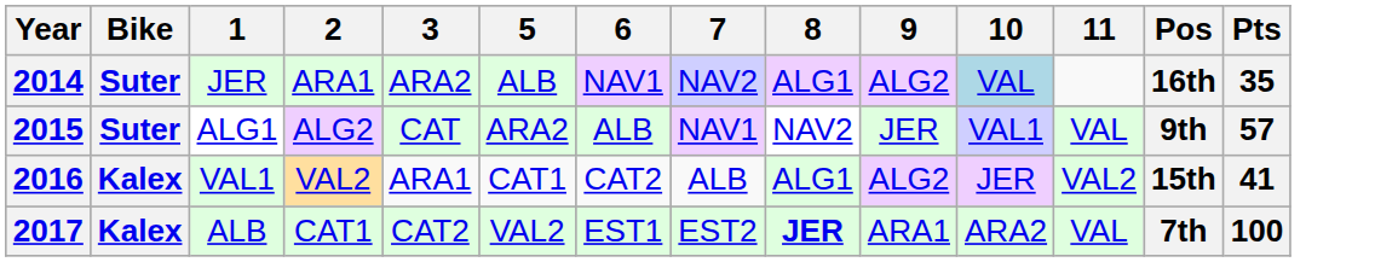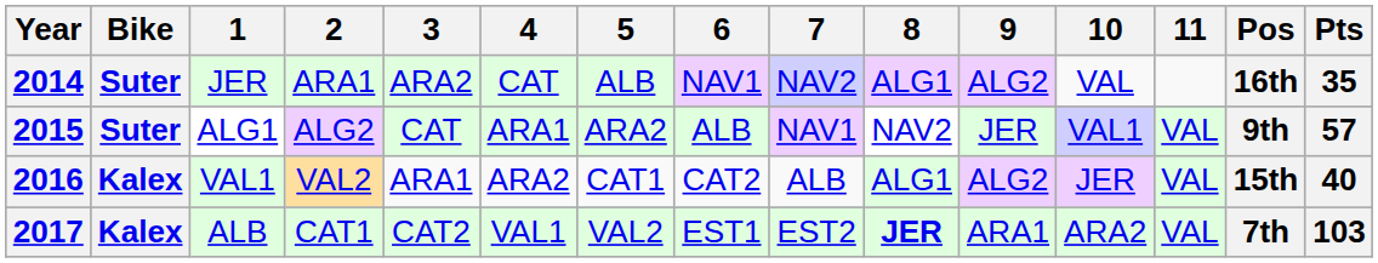+ column: 4 | CAT | ARA1 | ARA2 | VAL1
2014 | 10: lightblue background -> no background
2016 | 11: VAL2 -> VAL
2016 | Pts: 41 -> 40
2017 | Pts: 100 -> 103
